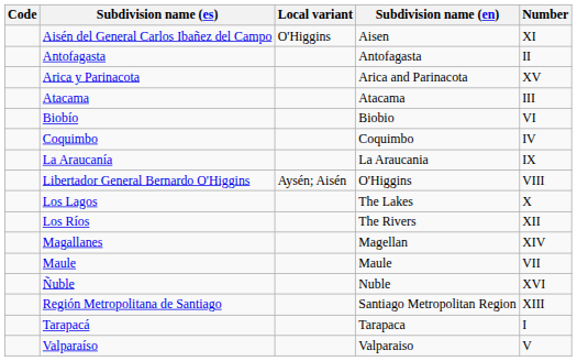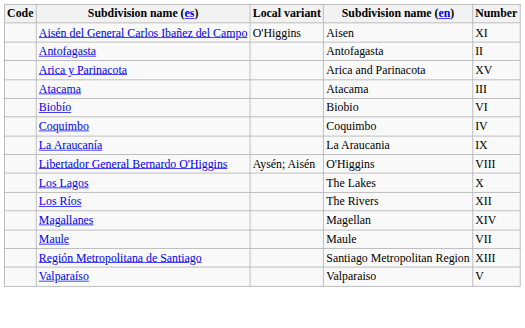- row: Ñuble | Nuble | XVI
- row: Tarapacá | Tarapaca | I
